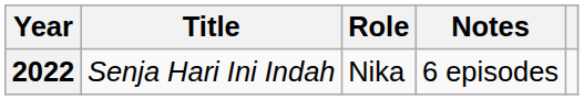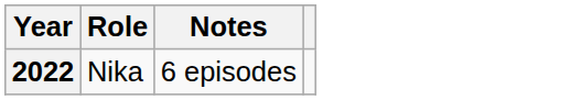- column: Title | Senja Hari Ini Indah
